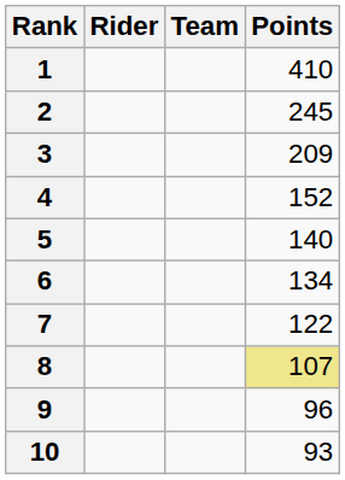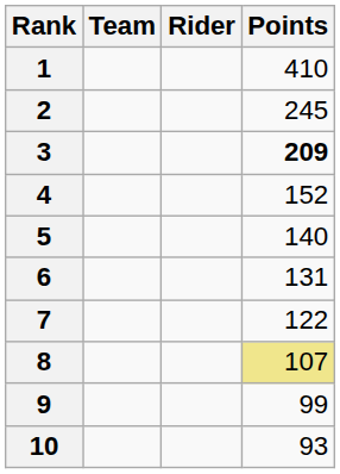columns swapped: Rider <-> Team
3 | Points: normal -> bold
6 | Points: 134 -> 131
9 | Points: 96 -> 99
